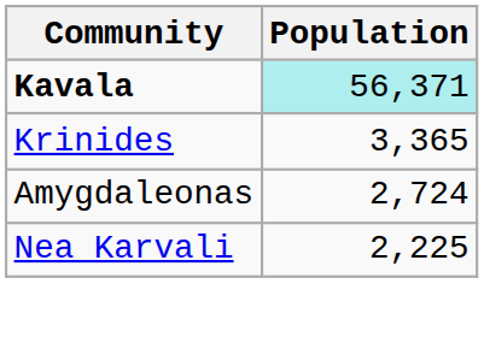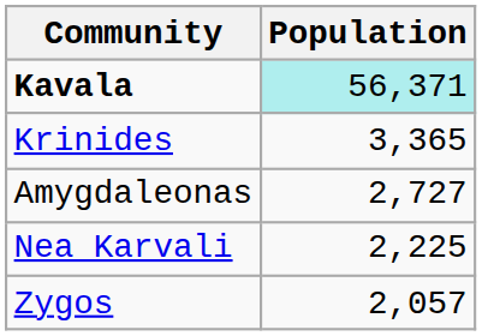Amygdaleonas | Population: 2,724 -> 2,727
+ row: Zygos | 2,057
